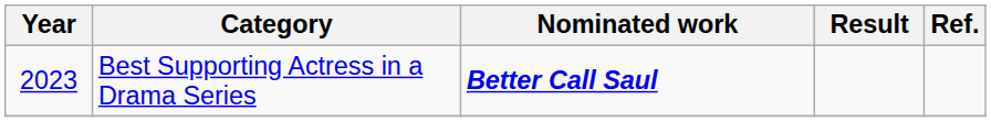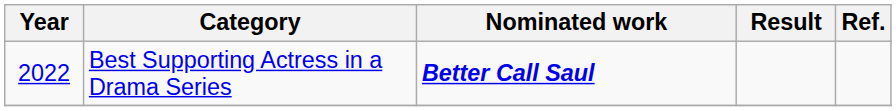Best Supporting Actress in a Drama Series | Year: 2023 -> 2022
